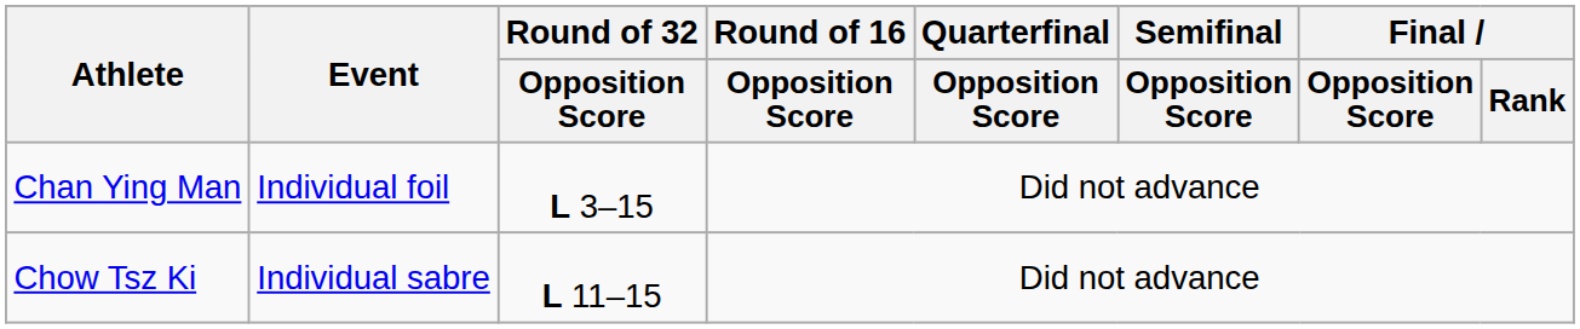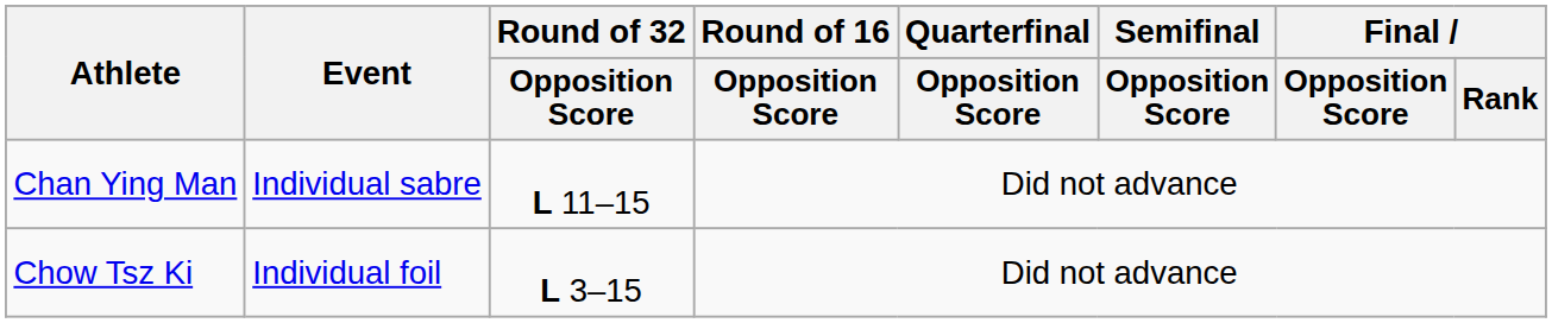Chan Ying Man | Event: Individual foil -> Individual sabre
Chan Ying Man | Round of 32 / Opposition Score: L 3–15 -> L 11–15
Chow Tsz Ki | Event: Individual sabre -> Individual foil
Chow Tsz Ki | Round of 32 / Opposition Score: L 11–15 -> L 3–15
